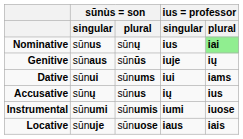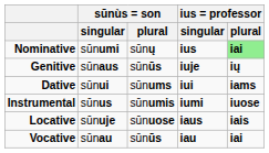Nominative | sūnùs = son / singular: sūnus -> sūnumi
- row: Accusative | sūnų | sūnus | ių | ius
Instrumental | sūnùs = son / singular: sūnumi -> sūnus
+ row: Vocative | sūnau | sūnūs | iau | iai
